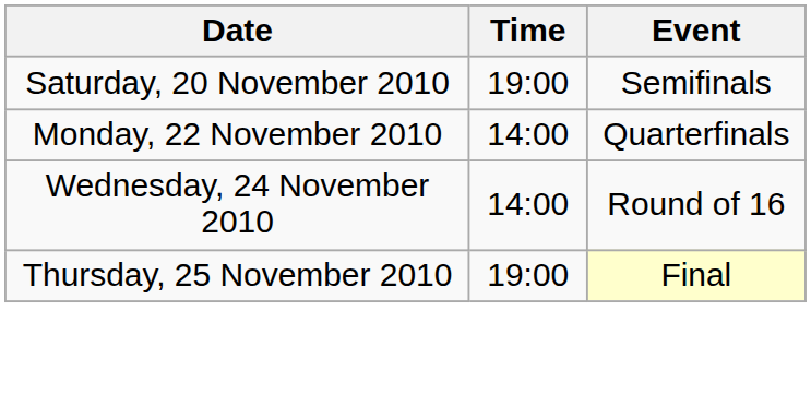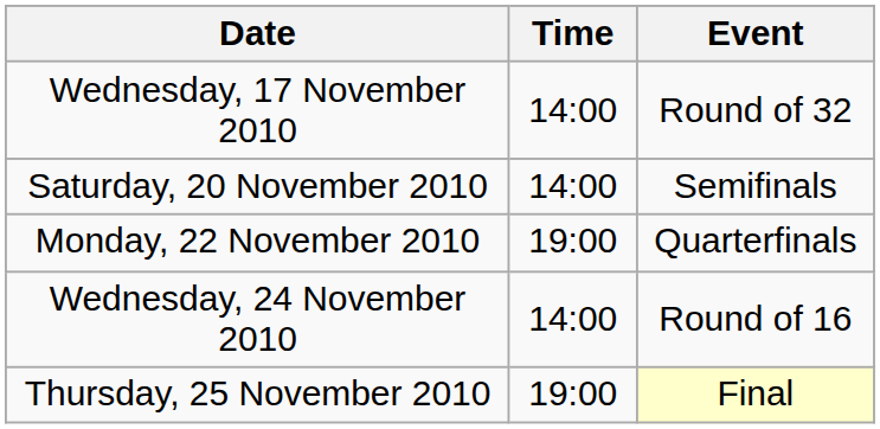+ row: Wednesday, 17 November 2010 | 14:00 | Round of 32
Saturday, 20 November 2010 | Time: 19:00 -> 14:00
Monday, 22 November 2010 | Time: 14:00 -> 19:00
